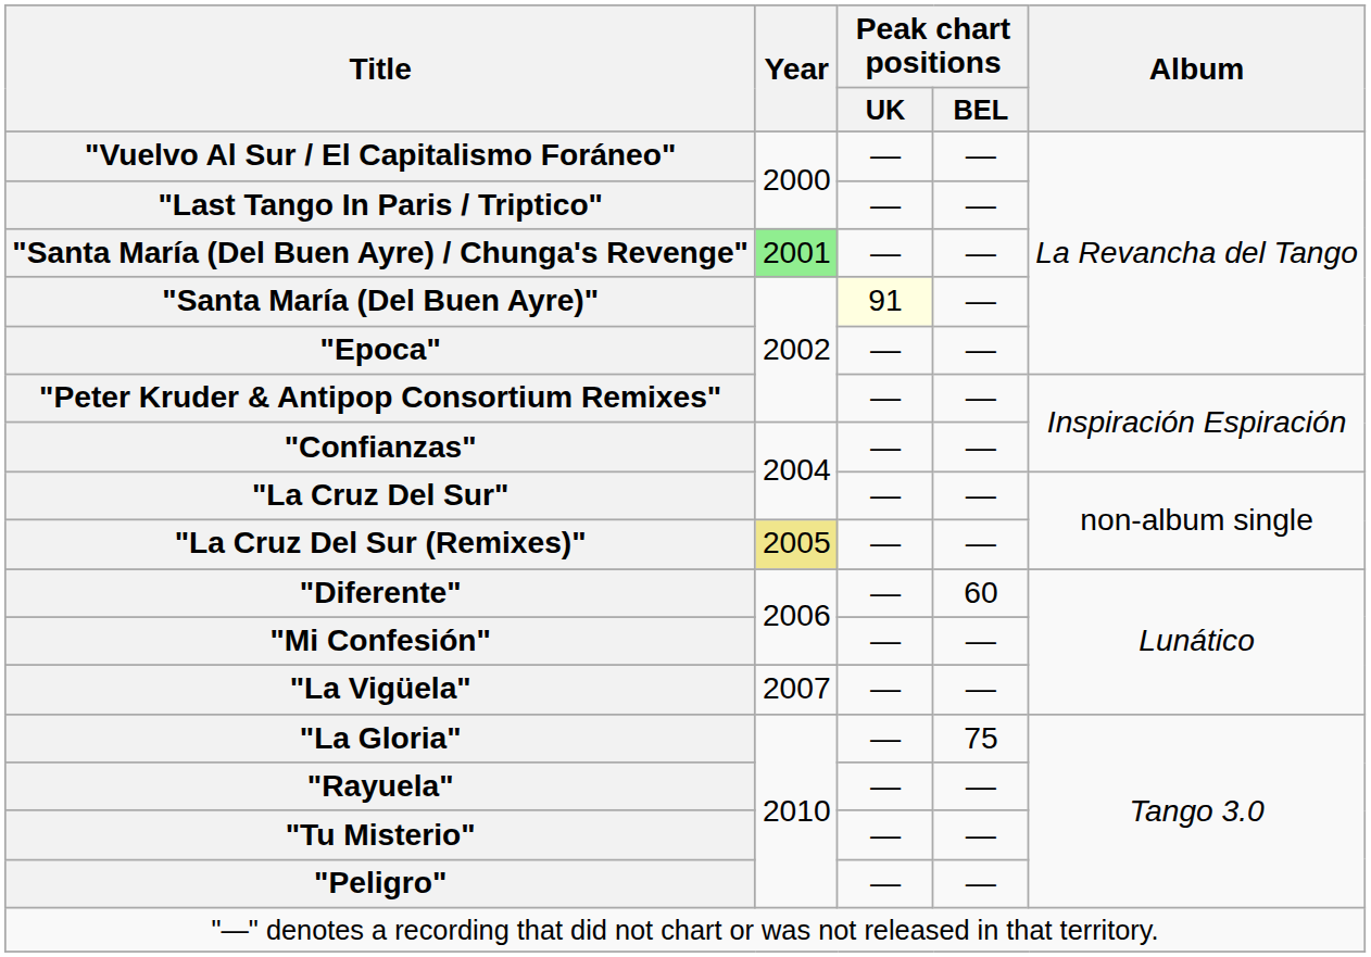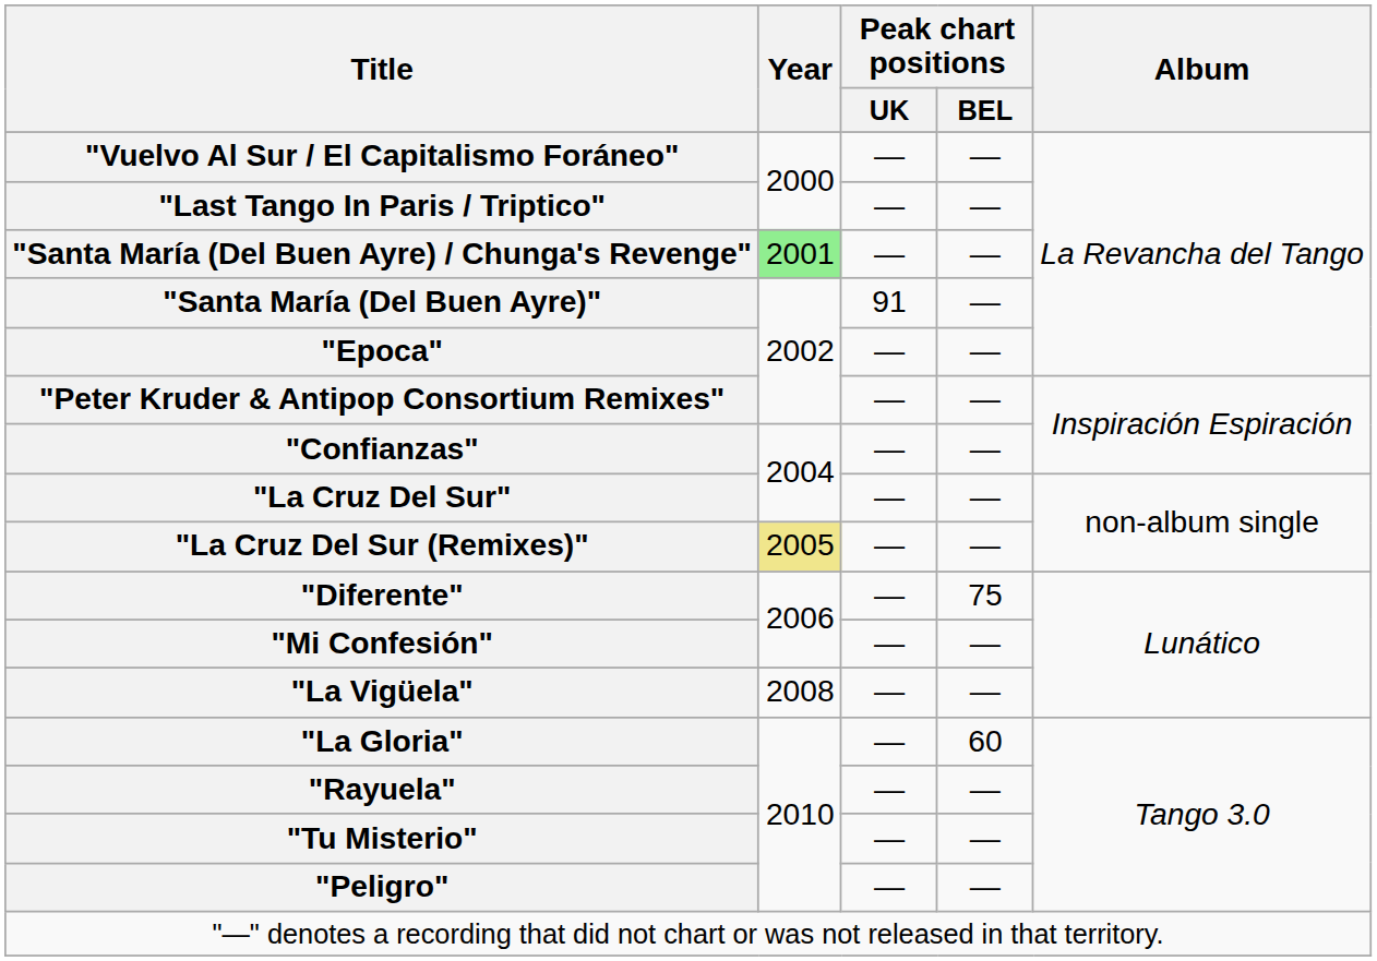"Santa María (Del Buen Ayre)" | Peak chart positions / UK: lightyellow background -> no background
"Diferente" | Peak chart positions / BEL: 60 -> 75
"La Vigüela" | Year: 2007 -> 2008
"La Gloria" | Peak chart positions / BEL: 75 -> 60
